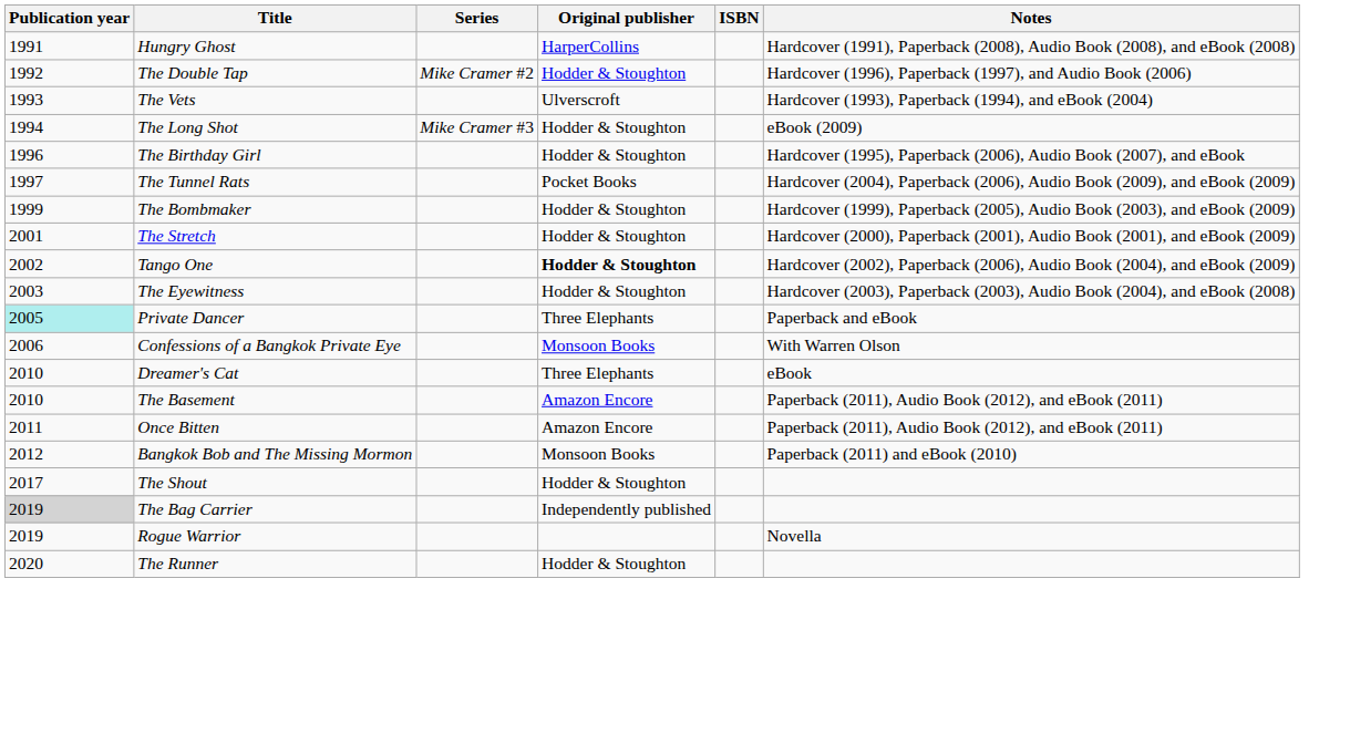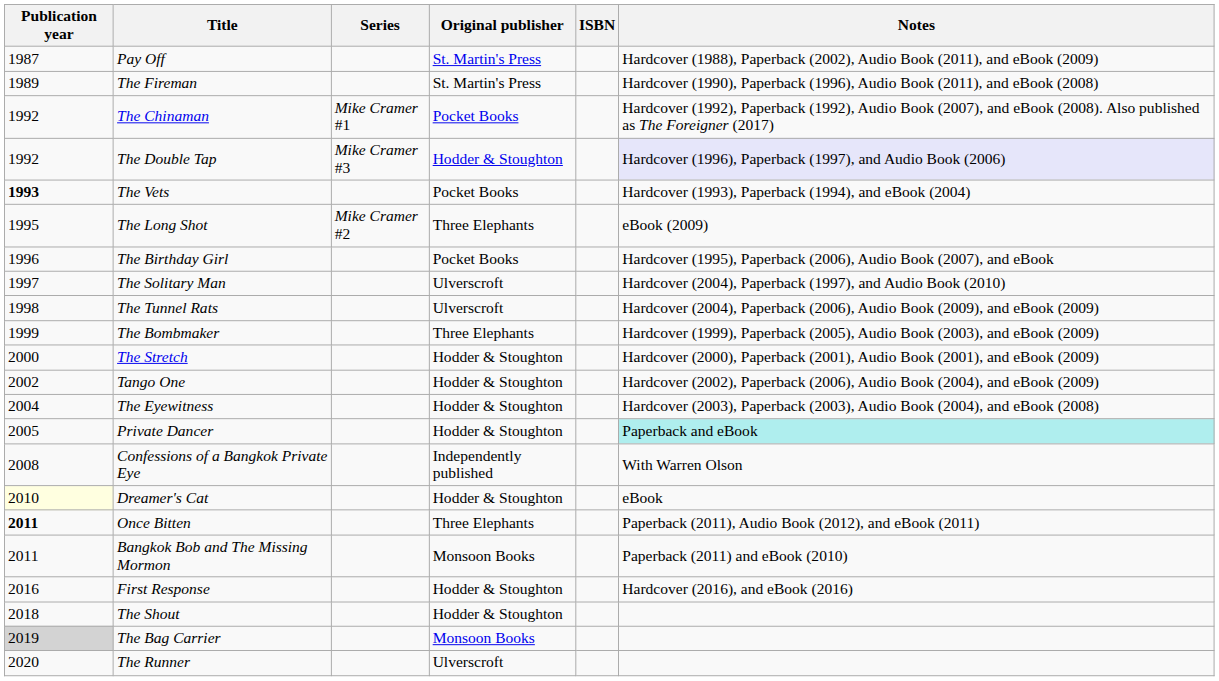+ row: 1987 | Pay Off | St. Martin's Press | Hardcover (1988), Paperback (2002), Audio Book (2011), and eBook (2009)
+ row: 1989 | The Fireman | St. Martin's Press | Hardcover (1990), Paperback (1996), Audio Book (2011), and eBook (2008)
- row: 1991 | Hungry Ghost | HarperCollins | Hardcover (1991), Paperback (2008), Audio Book (2008), and eBook (2008)
+ row: 1992 | The Chinaman | Mike Cramer #1 | Pocket Books | Hardcover (1992), Paperback (1992), Audio Book (2007), and eBook (2008). Also published as The Foreigner (2017)
The Double Tap | Series: Mike Cramer #2 -> Mike Cramer #3
The Double Tap | Notes: no background -> lavender background
The Vets | Publication year: normal -> bold
The Vets | Original publisher: Ulverscroft -> Pocket Books
The Long Shot | Publication year: 1994 -> 1995
The Long Shot | Series: Mike Cramer #3 -> Mike Cramer #2
The Long Shot | Original publisher: Hodder & Stoughton -> Three Elephants
The Birthday Girl | Original publisher: Hodder & Stoughton -> Pocket Books
+ row: 1997 | The Solitary Man | Ulverscroft | Hardcover (2004), Paperback (1997), and Audio Book (2010)
The Tunnel Rats | Publication year: 1997 -> 1998
The Tunnel Rats | Original publisher: Pocket Books -> Ulverscroft
The Bombmaker | Original publisher: Hodder & Stoughton -> Three Elephants
The Stretch | Publication year: 2001 -> 2000
Tango One | Original publisher: bold -> normal
The Eyewitness | Publication year: 2003 -> 2004
Private Dancer | Publication year: paleturquoise background -> no background
Private Dancer | Original publisher: Three Elephants -> Hodder & Stoughton
Private Dancer | Notes: no background -> paleturquoise background
Confessions of a Bangkok Private Eye | Publication year: 2006 -> 2008
Confessions of a Bangkok Private Eye | Original publisher: Monsoon Books -> Independently published
Dreamer's Cat | Publication year: no background -> lightyellow background
Dreamer's Cat | Original publisher: Three Elephants -> Hodder & Stoughton
- row: 2010 | The Basement | Amazon Encore | Paperback (2011), Audio Book (2012), and eBook (2011)
Once Bitten | Publication year: normal -> bold
Once Bitten | Original publisher: Amazon Encore -> Three Elephants
Bangkok Bob and The Missing Mormon | Publication year: 2012 -> 2011
+ row: 2016 | First Response | Hodder & Stoughton | Hardcover (2016), and eBook (2016)
The Shout | Publication year: 2017 -> 2018
The Bag Carrier | Original publisher: Independently published -> Monsoon Books
- row: 2019 | Rogue Warrior | Novella
The Runner | Original publisher: Hodder & Stoughton -> Ulverscroft
